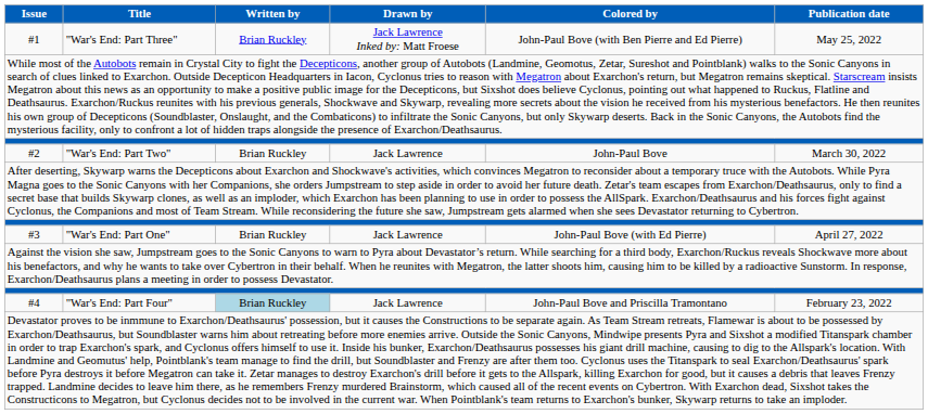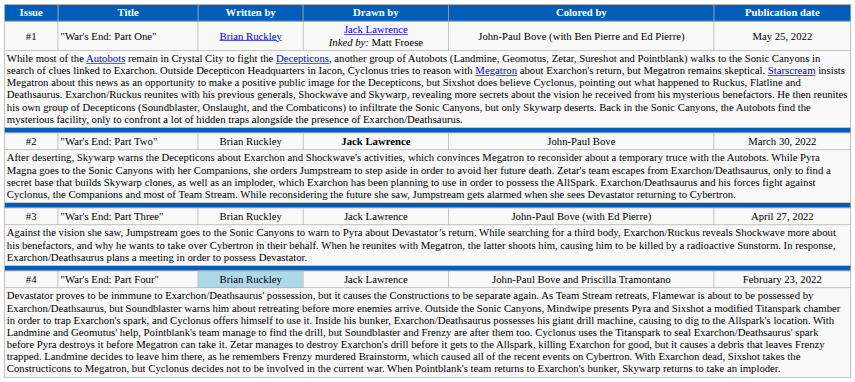#1 | Title: "War's End: Part Three" -> "War's End: Part One"
#2 | Drawn by: normal -> bold
#3 | Title: "War's End: Part One" -> "War's End: Part Three"
